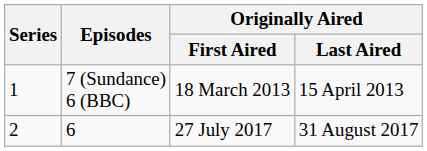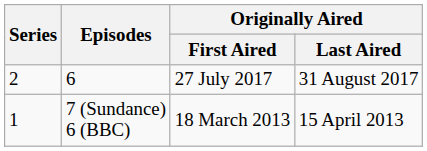rows swapped: 7 (Sundance) 6 (BBC) <-> 6
